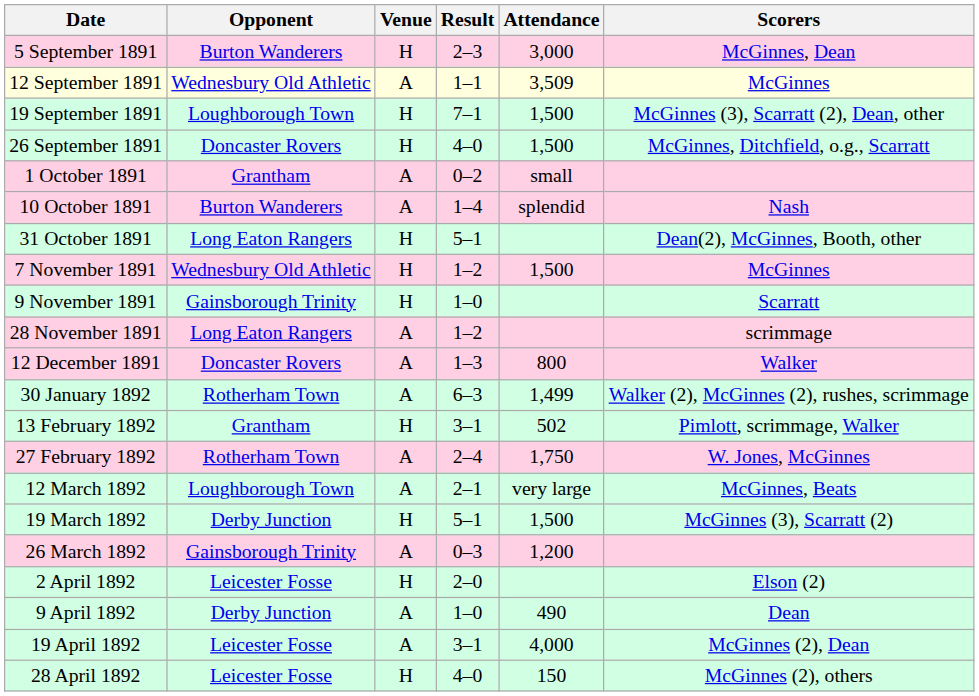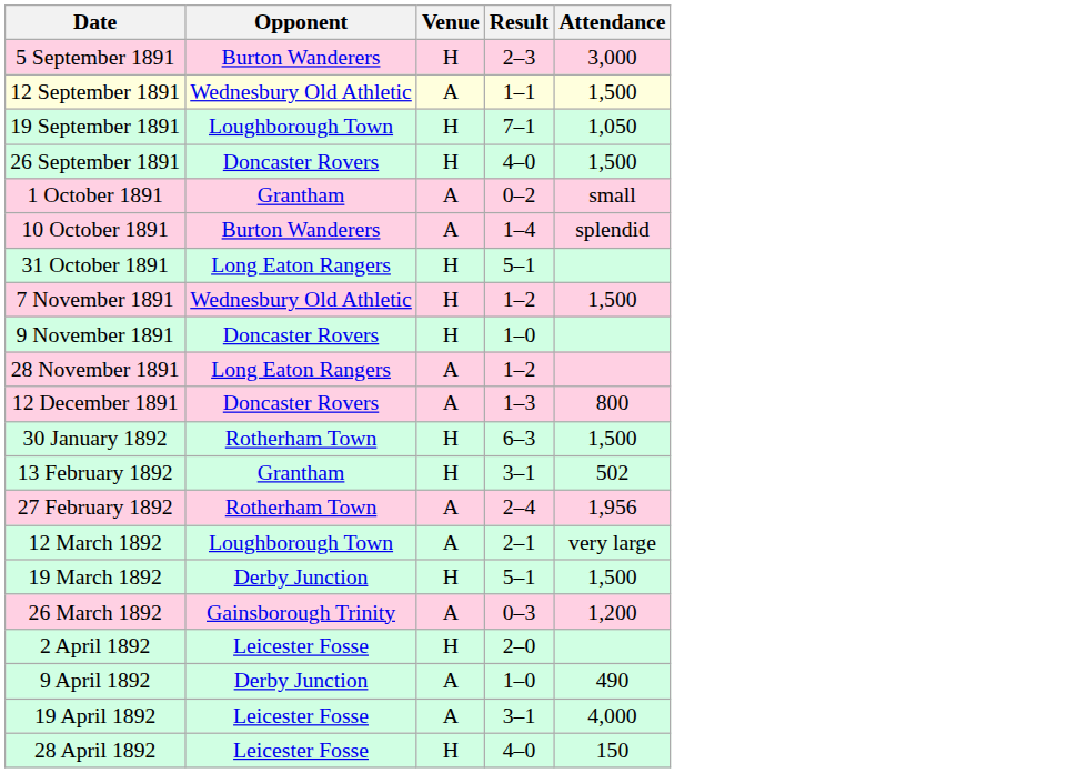- column: Scorers | McGinnes, Dean | McGinnes | McGinnes (3), Scarratt (2), Dean, other | McGinnes, Ditchfield, o.g., Scarratt | Nash | Dean(2), McGinnes, Booth, other | McGinnes | Scarratt | scrimmage | Walker | Walker (2), McGinnes (2), rushes, scrimmage | Pimlott, scrimmage, Walker | W. Jones, McGinnes | McGinnes, Beats | McGinnes (3), Scarratt (2) | Elson (2) | Dean | McGinnes (2), Dean | McGinnes (2), others
12 September 1891 | Attendance: 3,509 -> 1,500
19 September 1891 | Attendance: 1,500 -> 1,050
9 November 1891 | Opponent: Gainsborough Trinity -> Doncaster Rovers
30 January 1892 | Venue: A -> H
30 January 1892 | Attendance: 1,499 -> 1,500
27 February 1892 | Attendance: 1,750 -> 1,956
